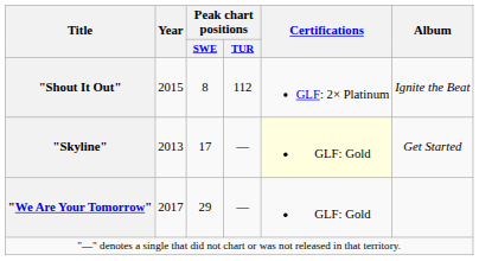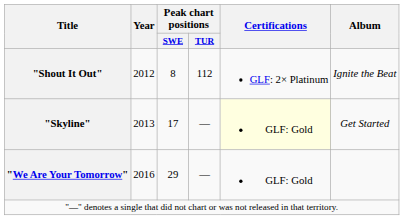"Shout It Out" | Year: 2015 -> 2012
"We Are Your Tomorrow" | Year: 2017 -> 2016
